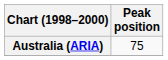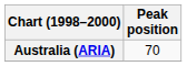Australia (ARIA) | Peak position: 75 -> 70
